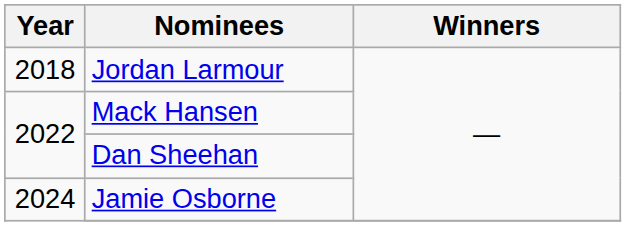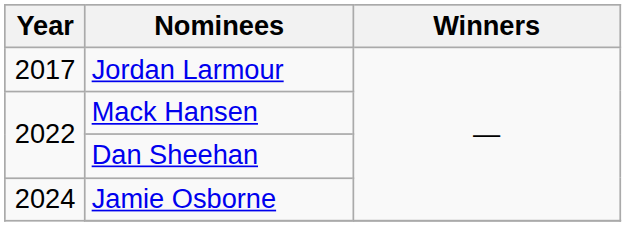Jordan Larmour | Year: 2018 -> 2017
